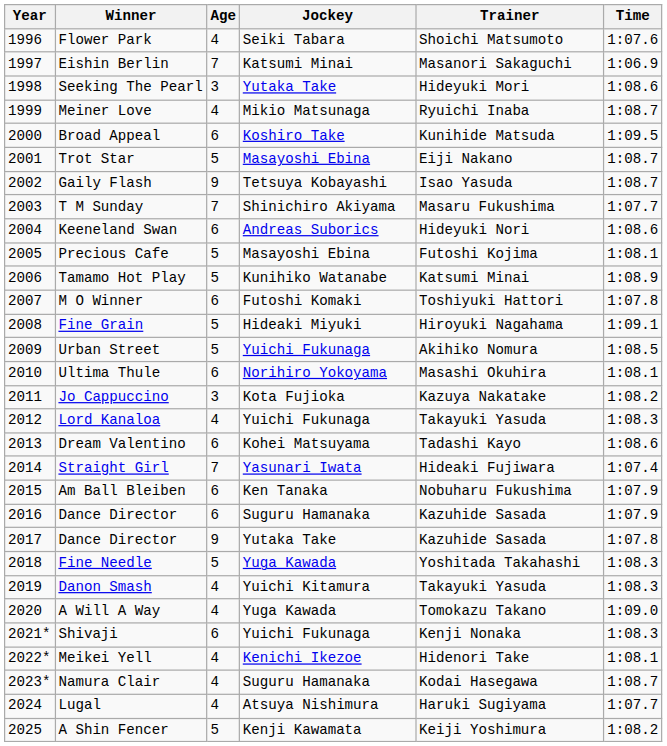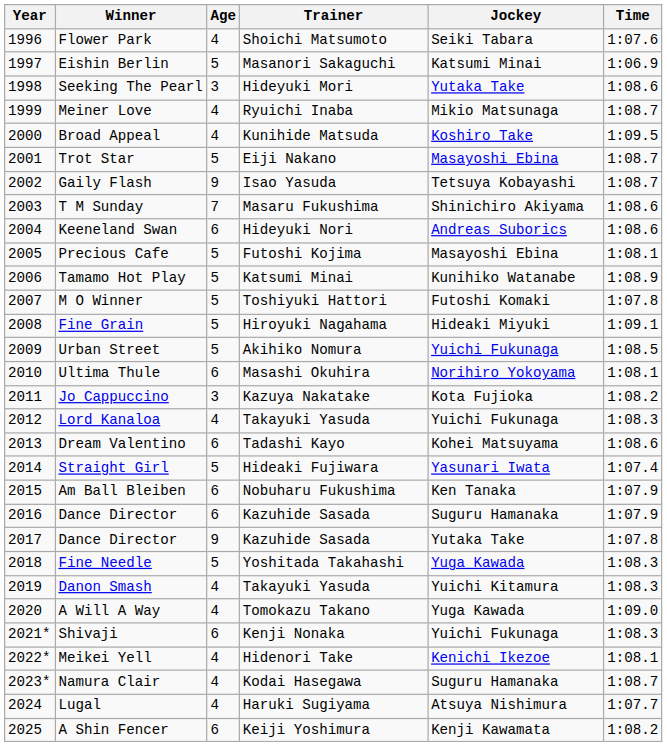columns swapped: Jockey <-> Trainer
Eishin Berlin | Age: 7 -> 5
Broad Appeal | Age: 6 -> 4
T M Sunday | Time: 1:07.7 -> 1:08.6
M O Winner | Age: 6 -> 5
Straight Girl | Age: 7 -> 5
A Shin Fencer | Age: 5 -> 6
